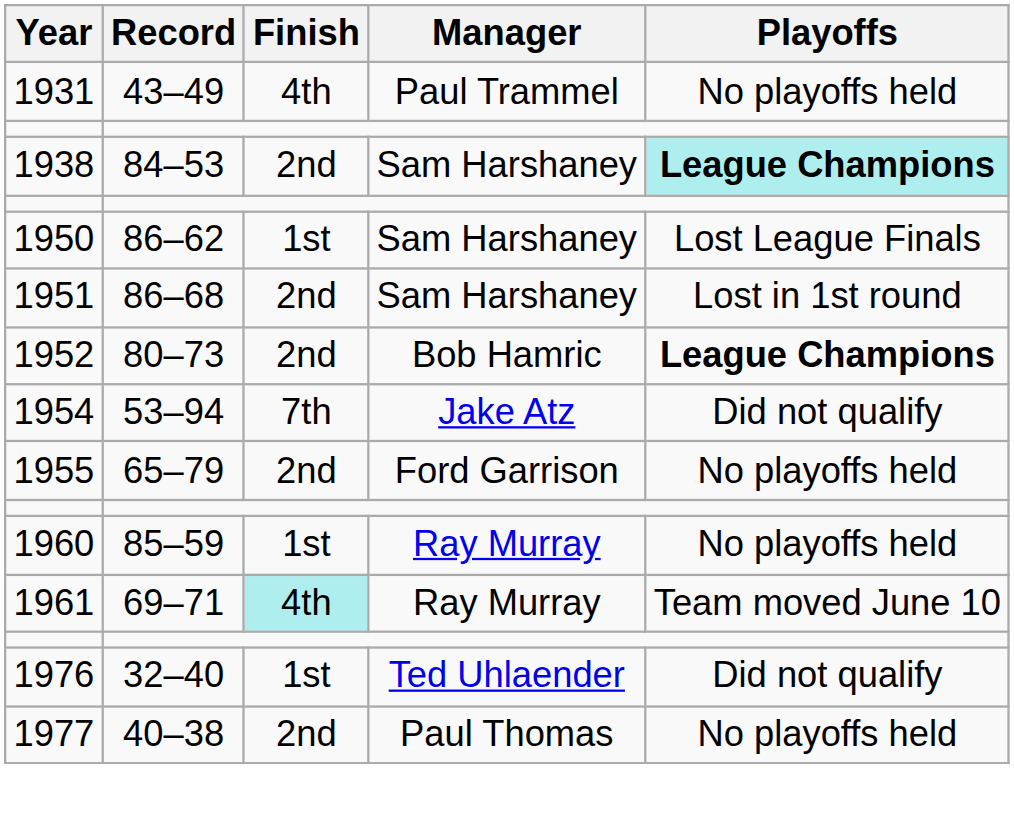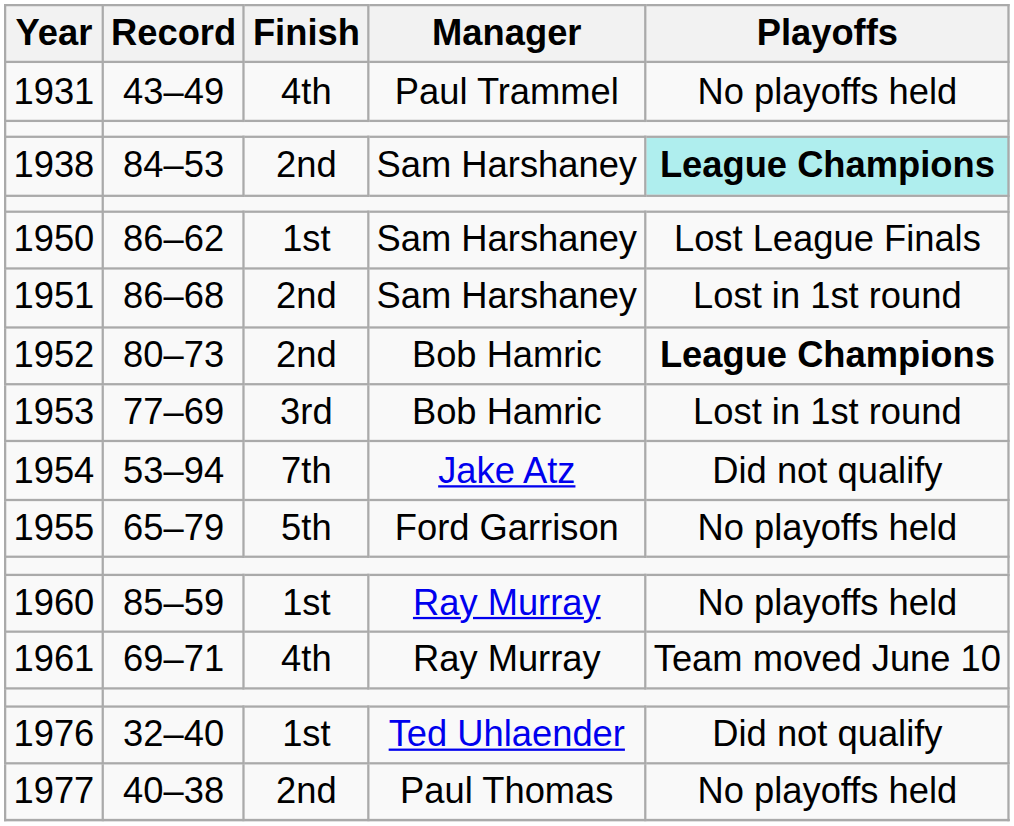+ row: 1953 | 77–69 | 3rd | Bob Hamric | Lost in 1st round
1955 | Finish: 2nd -> 5th
1961 | Finish: paleturquoise background -> no background
